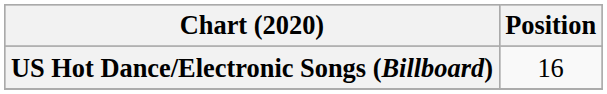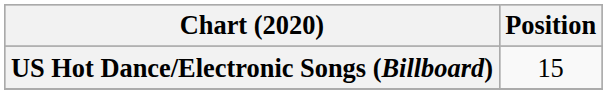US Hot Dance/Electronic Songs (Billboard) | Position: 16 -> 15
